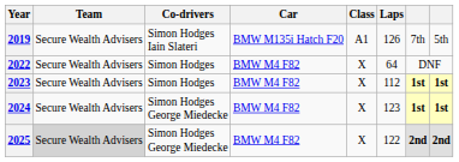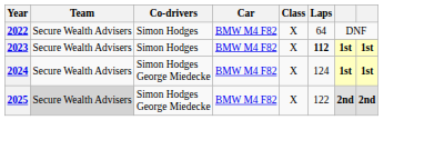- row: 2019 | Secure Wealth Advisers | Simon Hodges Iain Slateri | BMW M135i Hatch F20 | A1 | 126 | 7th | 5th
2023 | Laps: normal -> bold
2024 | Laps: 123 -> 124
